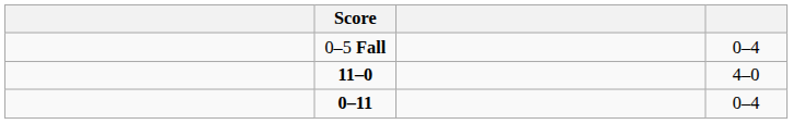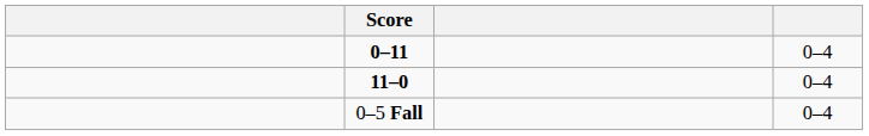rows swapped: 0–11 <-> 0–5 Fall
11–0 | column 4: 4–0 -> 0–4
